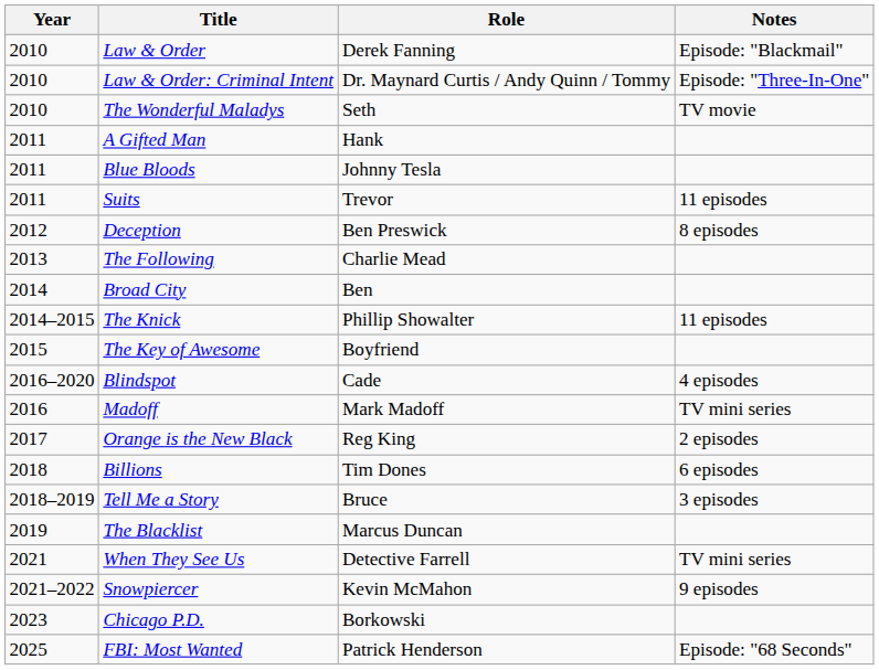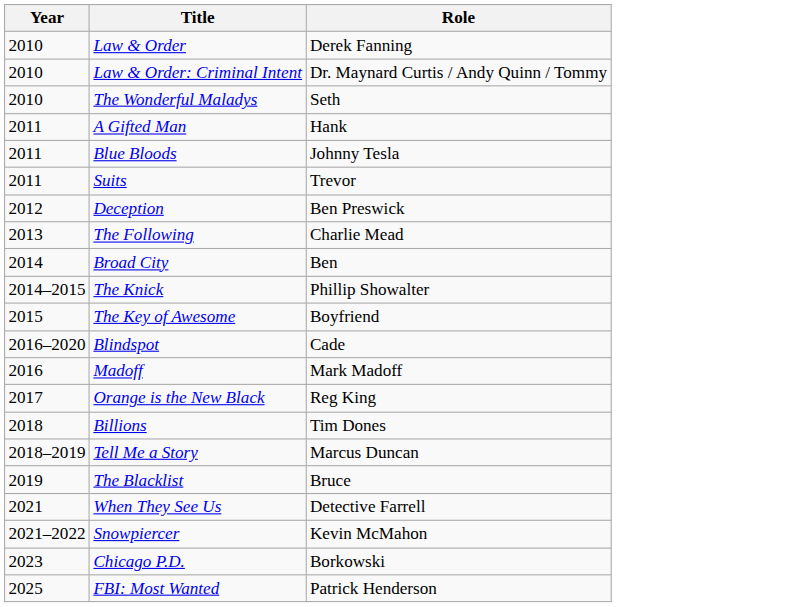- column: Notes | Episode: "Blackmail" | Episode: "Three-In-One" | TV movie | 11 episodes | 8 episodes | 11 episodes | 4 episodes | TV mini series | 2 episodes | 6 episodes | 3 episodes | TV mini series | 9 episodes | Episode: "68 Seconds"
Tell Me a Story | Role: Bruce -> Marcus Duncan
The Blacklist | Role: Marcus Duncan -> Bruce
